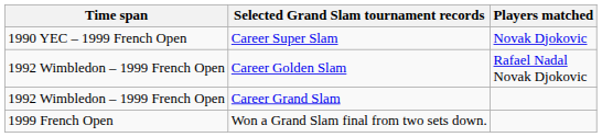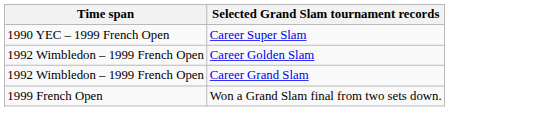- column: Players matched | Novak Djokovic | Rafael Nadal Novak Djokovic
